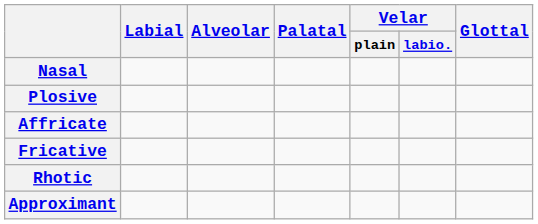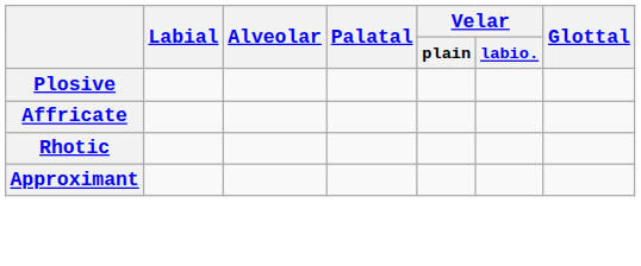- row: Nasal
- row: Fricative
